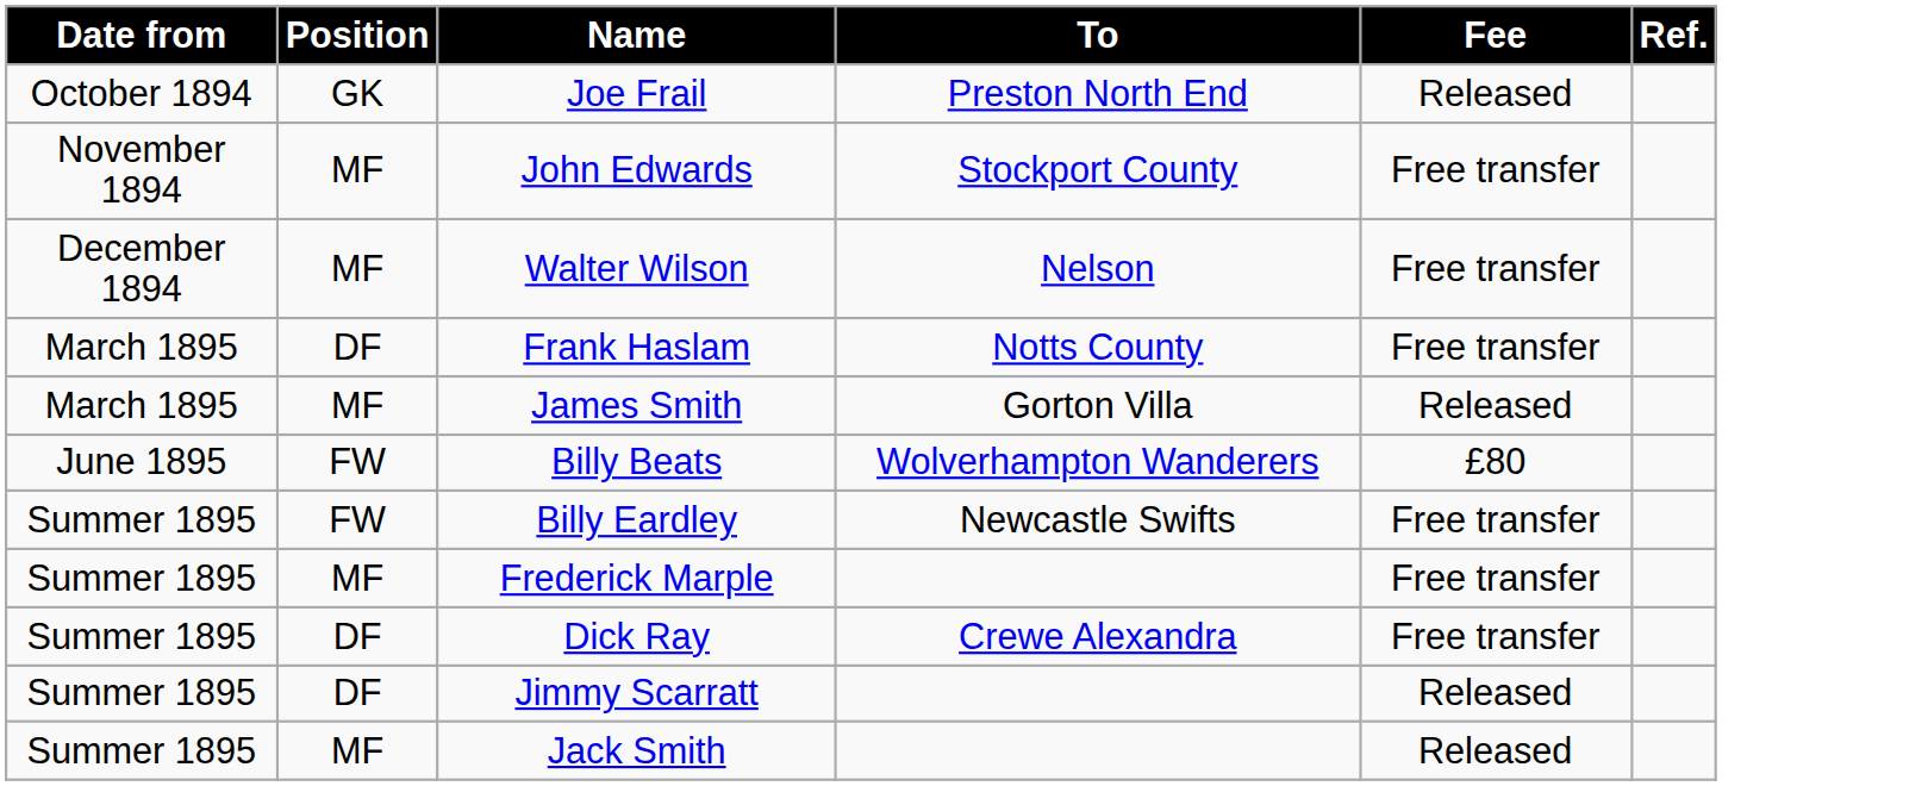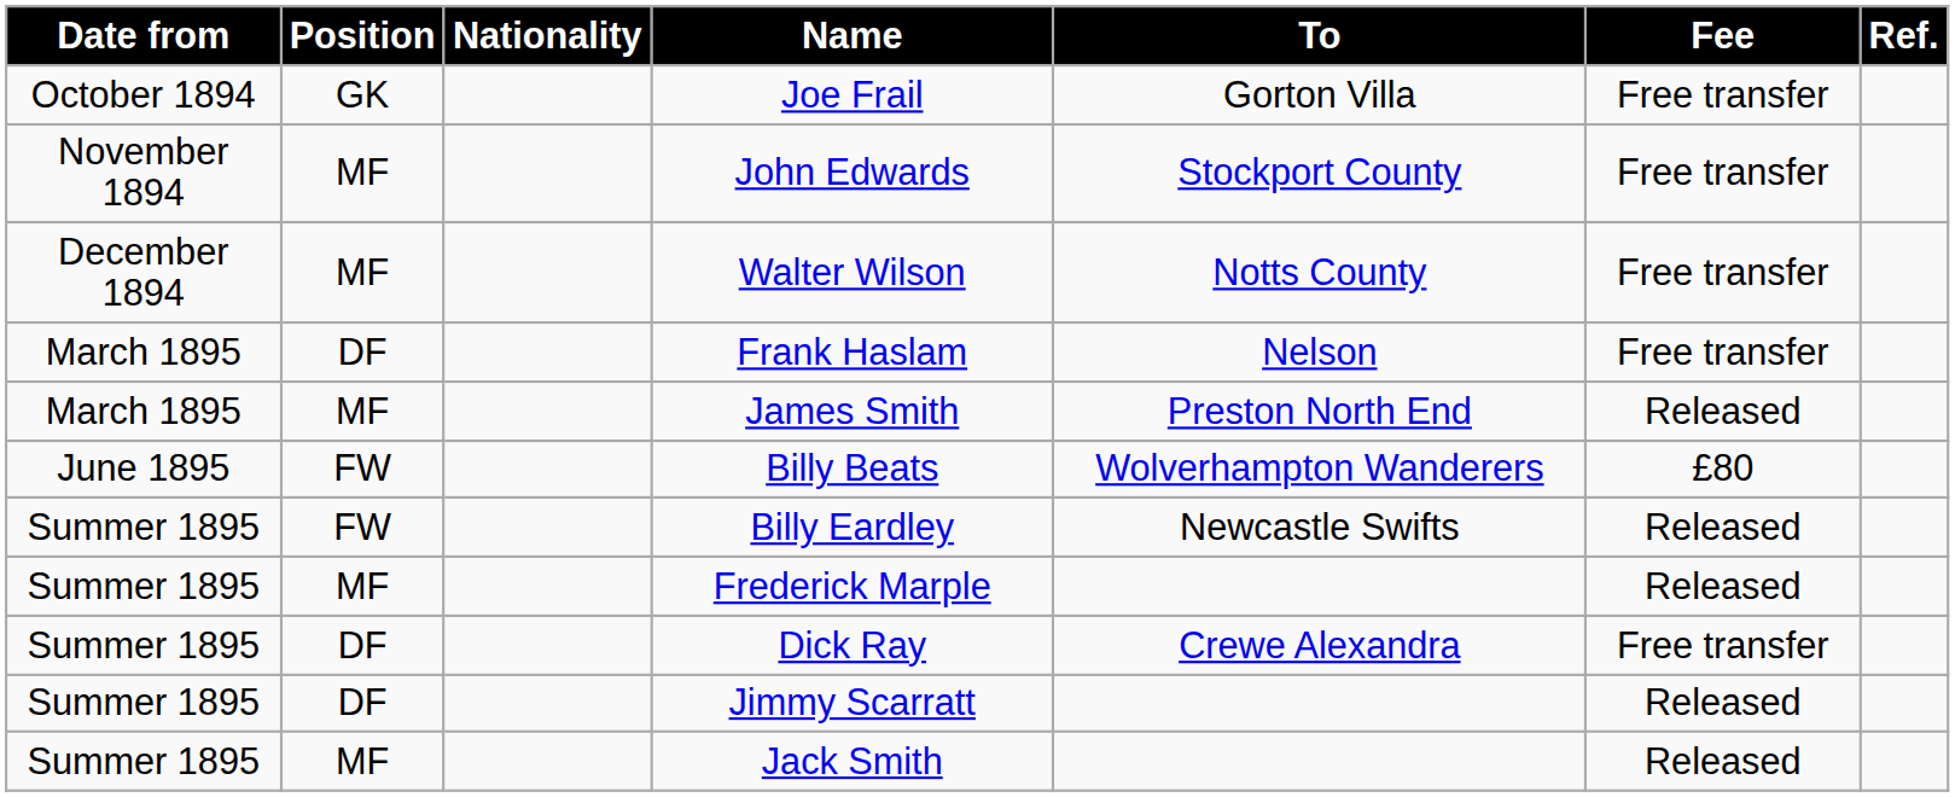+ column: Nationality
Joe Frail | To: Preston North End -> Gorton Villa
Joe Frail | Fee: Released -> Free transfer
Walter Wilson | To: Nelson -> Notts County
Frank Haslam | To: Notts County -> Nelson
James Smith | To: Gorton Villa -> Preston North End
Billy Eardley | Fee: Free transfer -> Released
Frederick Marple | Fee: Free transfer -> Released
